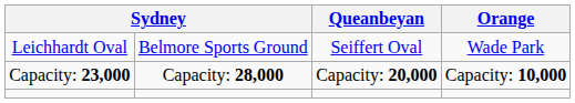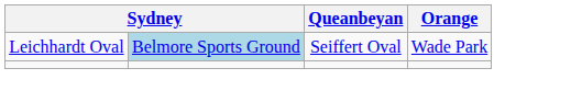Leichhardt Oval | column 2: no background -> lightblue background
- row: Capacity: 23,000 | Capacity: 28,000 | Capacity: 20,000 | Capacity: 10,000
